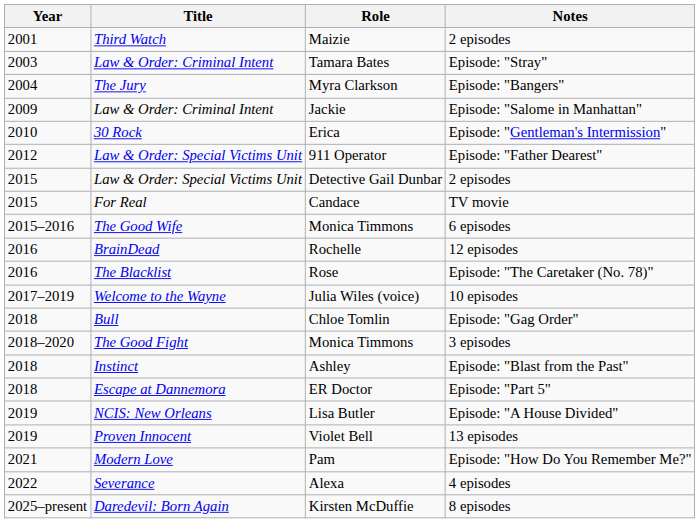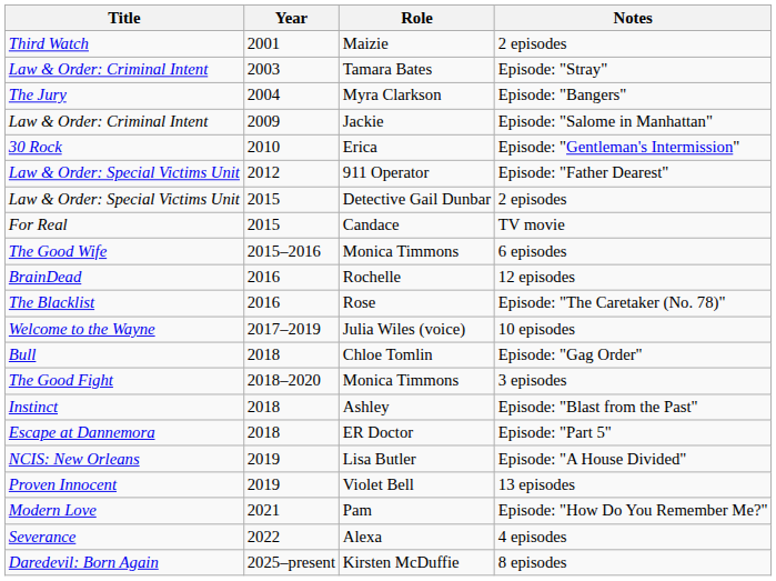columns swapped: Year <-> Title
